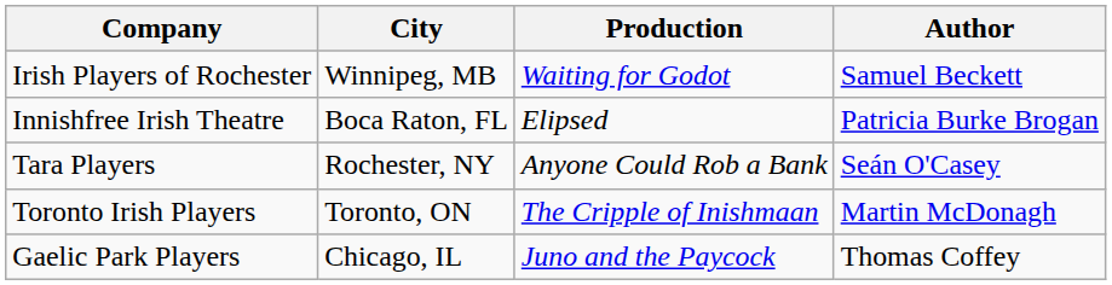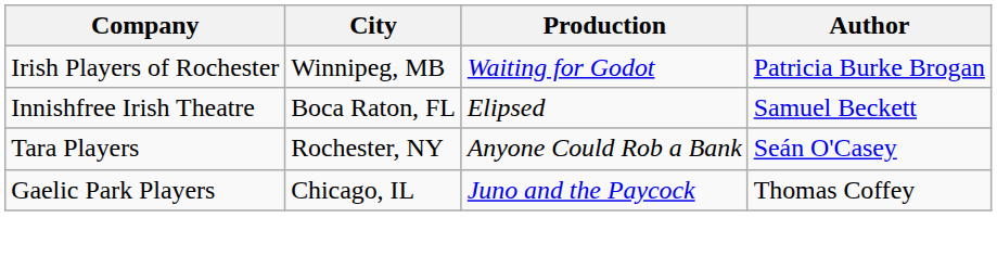Irish Players of Rochester | Author: Samuel Beckett -> Patricia Burke Brogan
Innishfree Irish Theatre | Author: Patricia Burke Brogan -> Samuel Beckett
- row: Toronto Irish Players | Toronto, ON | The Cripple of Inishmaan | Martin McDonagh
